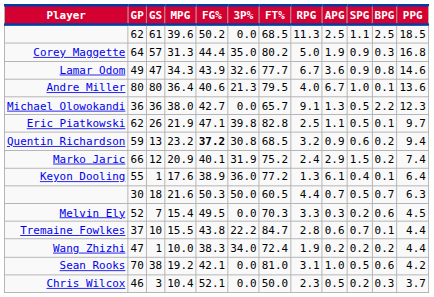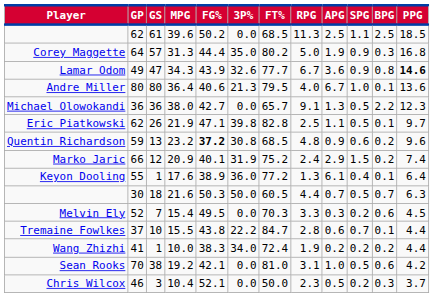Lamar Odom | PPG: normal -> bold
Quentin Richardson | RPG: 3.2 -> 4.8
Quentin Richardson | PPG: 9.4 -> 9.6
Wang Zhizhi | GP: 47 -> 41
